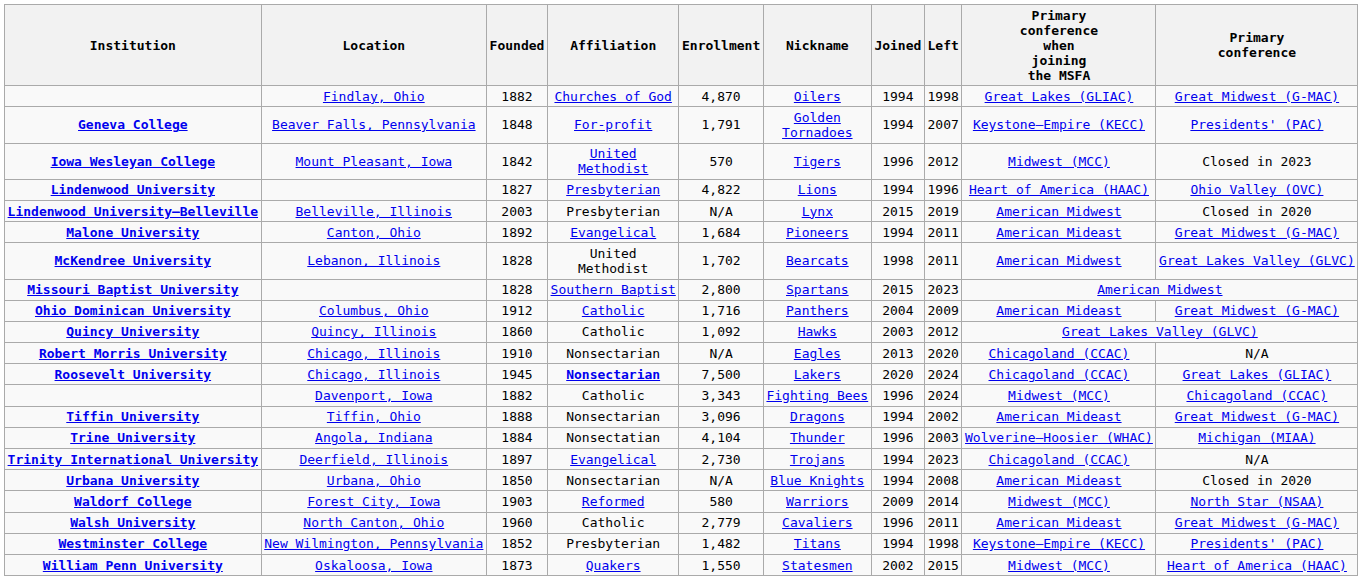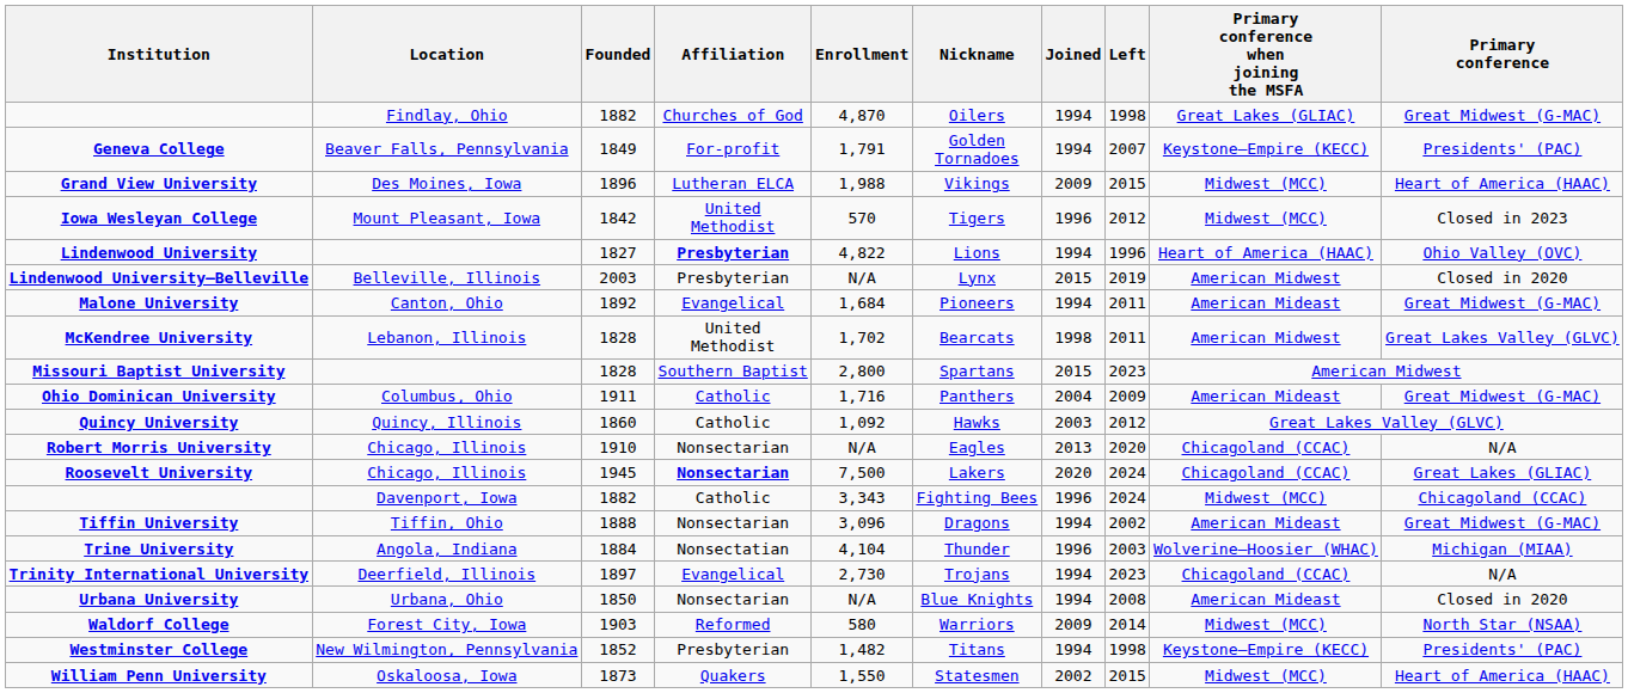Geneva College | Founded: 1848 -> 1849
+ row: Grand View University | Des Moines, Iowa | 1896 | Lutheran ELCA | 1,988 | Vikings | 2009 | 2015 | Midwest (MCC) | Heart of America (HAAC)
Lindenwood University | Affiliation: normal -> bold
Ohio Dominican University | Founded: 1912 -> 1911
- row: Walsh University | North Canton, Ohio | 1960 | Catholic | 2,779 | Cavaliers | 1996 | 2011 | American Mideast | Great Midwest (G-MAC)
